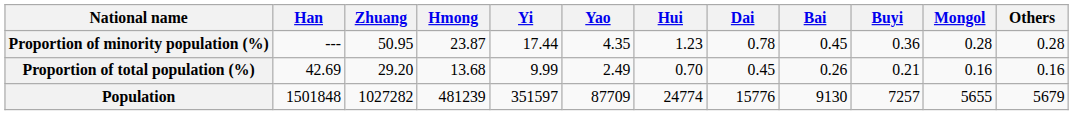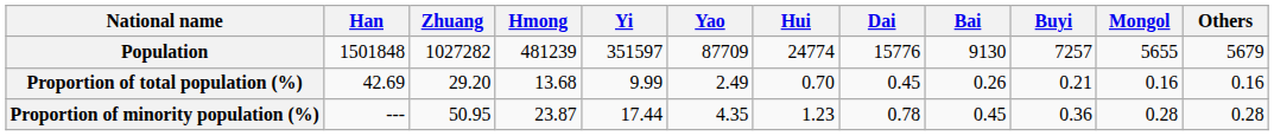rows swapped: Population <-> Proportion of minority population (%)
